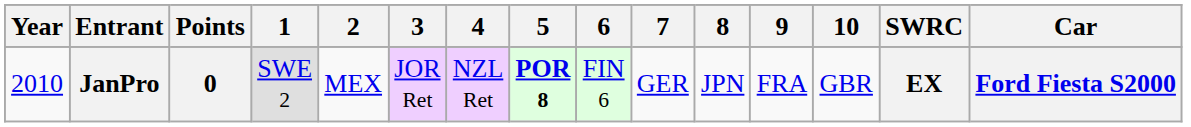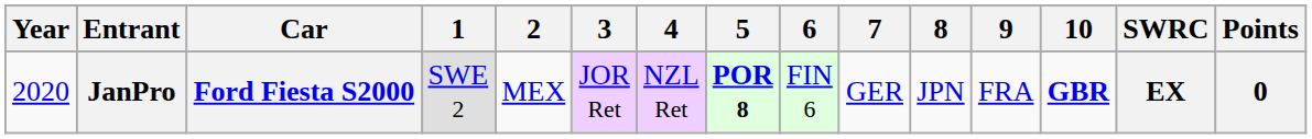columns swapped: Car <-> Points
JanPro | Year: 2010 -> 2020
JanPro | 10: normal -> bold
